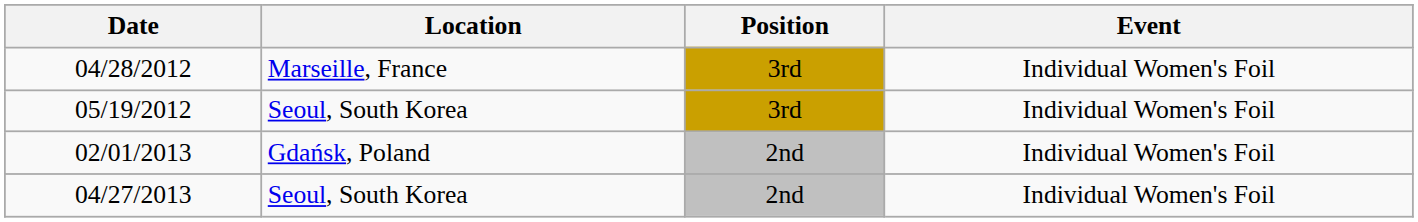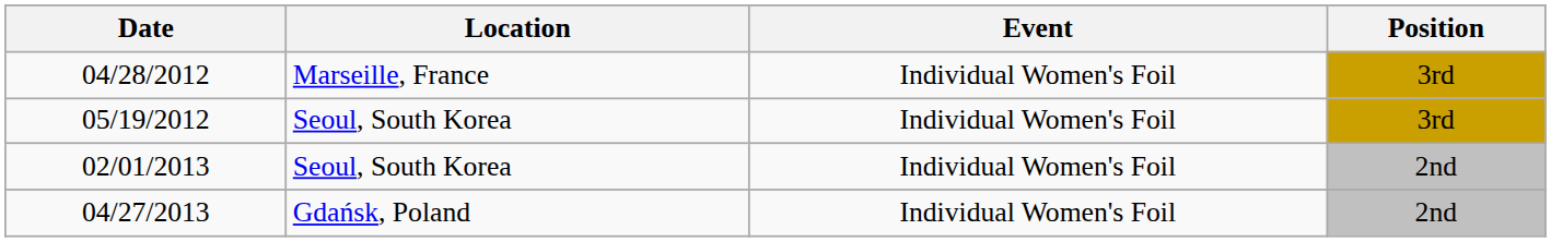columns swapped: Event <-> Position
02/01/2013 | Location: Gdańsk, Poland -> Seoul, South Korea
04/27/2013 | Location: Seoul, South Korea -> Gdańsk, Poland
